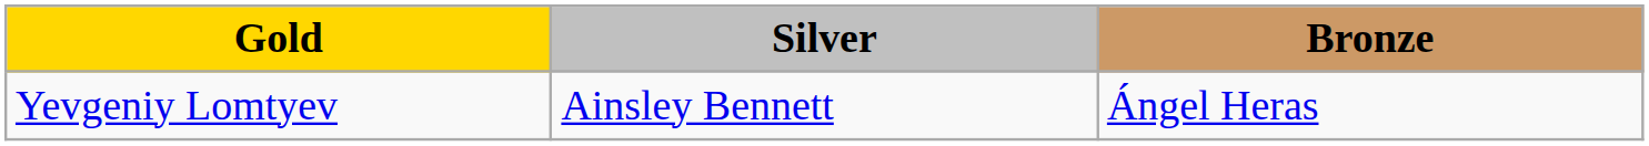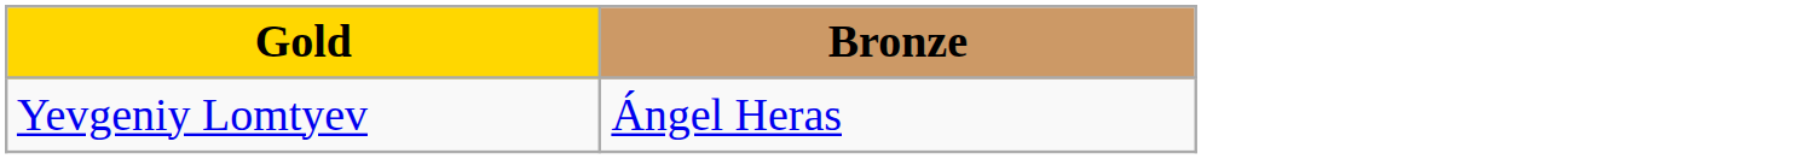- column: Silver | Ainsley Bennett
